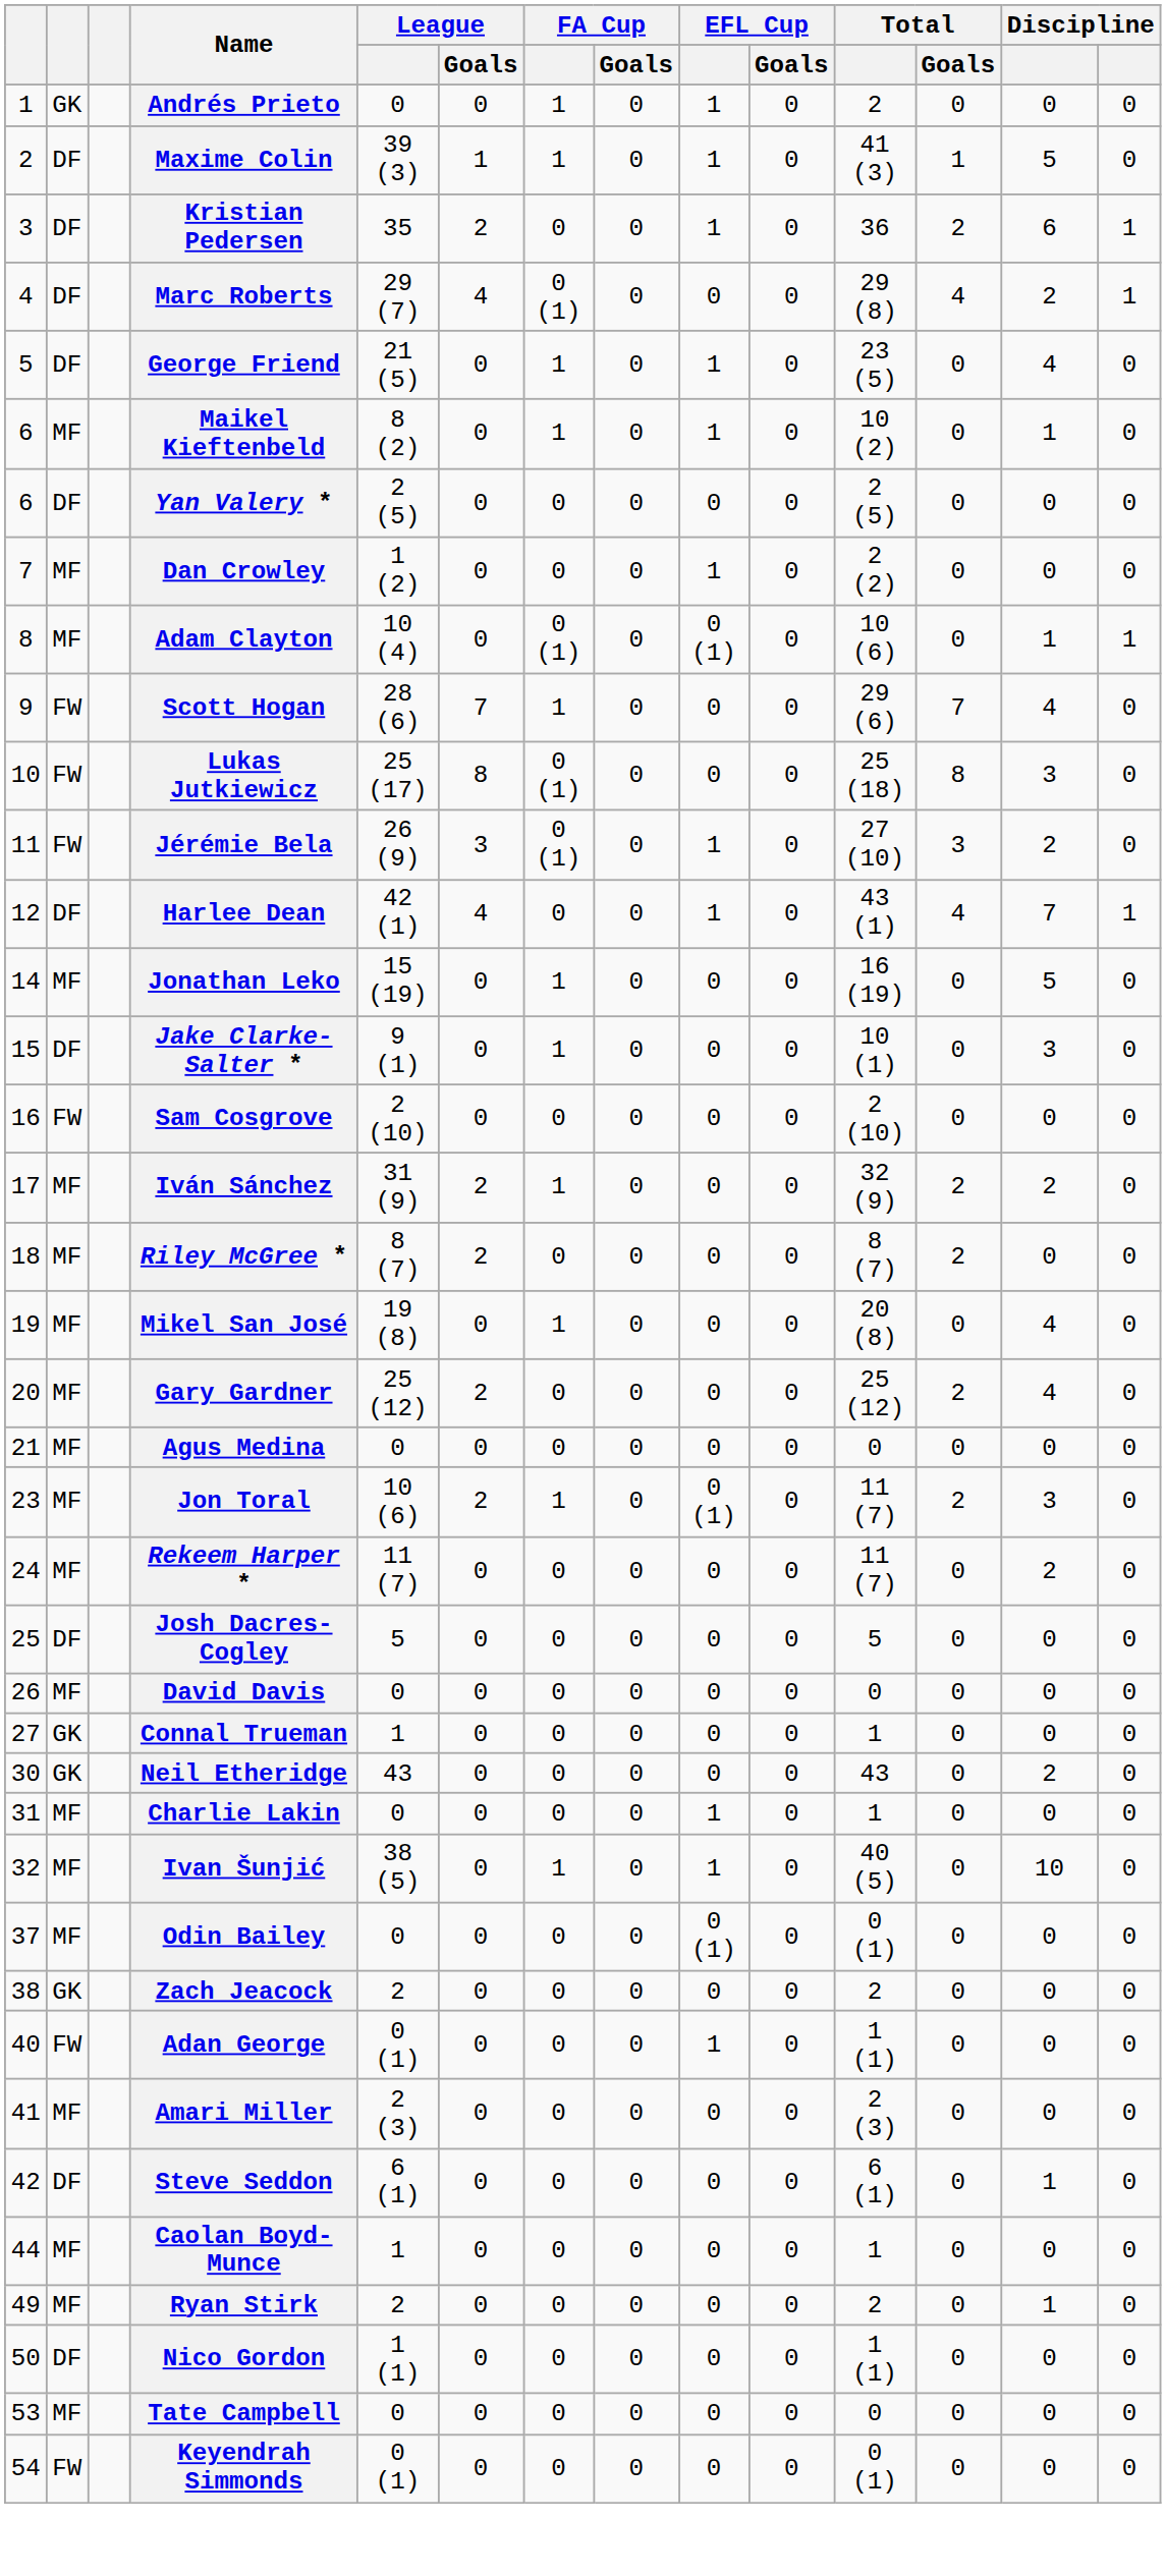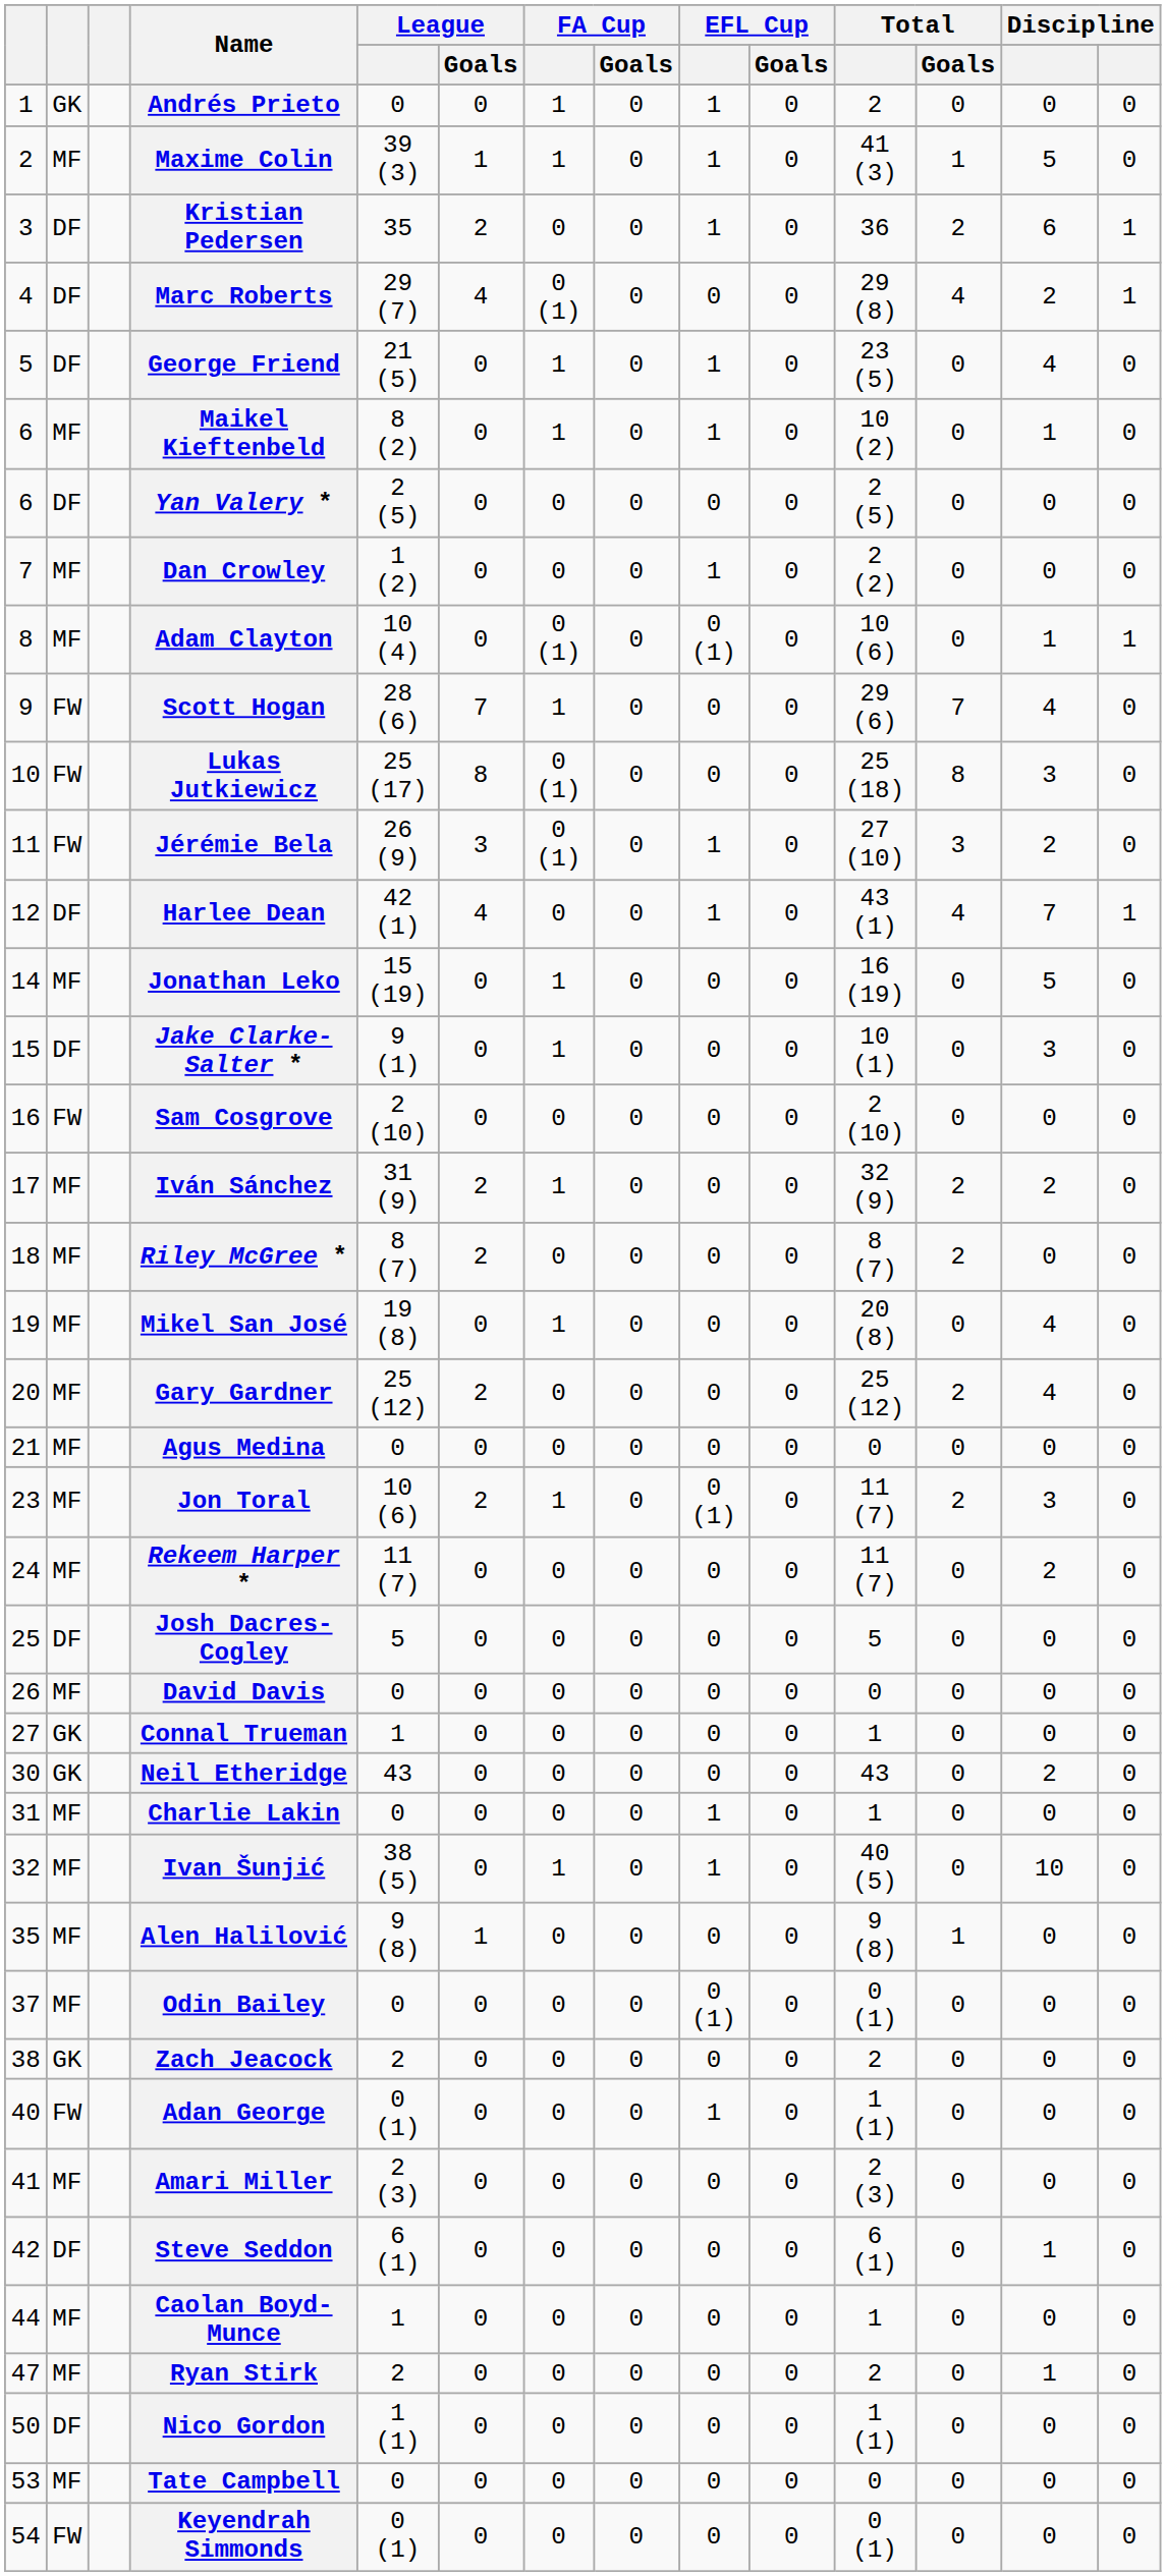Maxime Colin | column 2: DF -> MF
+ row: 35 | MF | Alen Halilović | 9 (8) | 1 | 0 | 0 | 0 | 0 | 9 (8) | 1 | 0 | 0
Ryan Stirk | column 1: 49 -> 47
